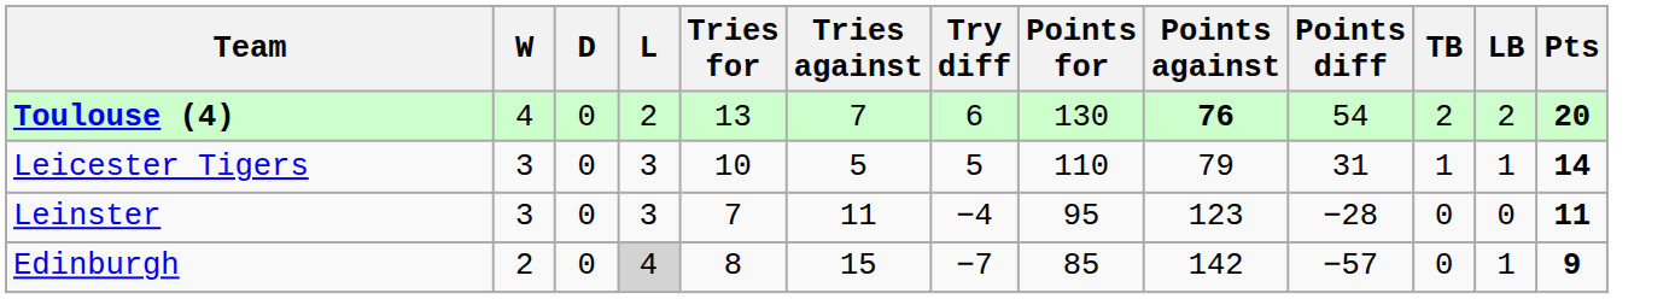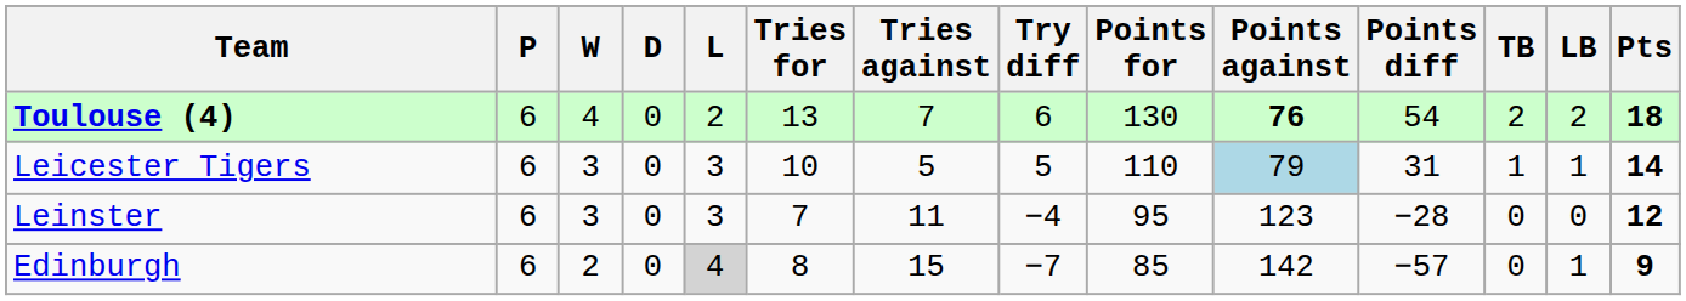+ column: P | 6 | 6 | 6 | 6
Toulouse (4) | Pts: 20 -> 18
Leicester Tigers | Points against: no background -> lightblue background
Leinster | Pts: 11 -> 12
